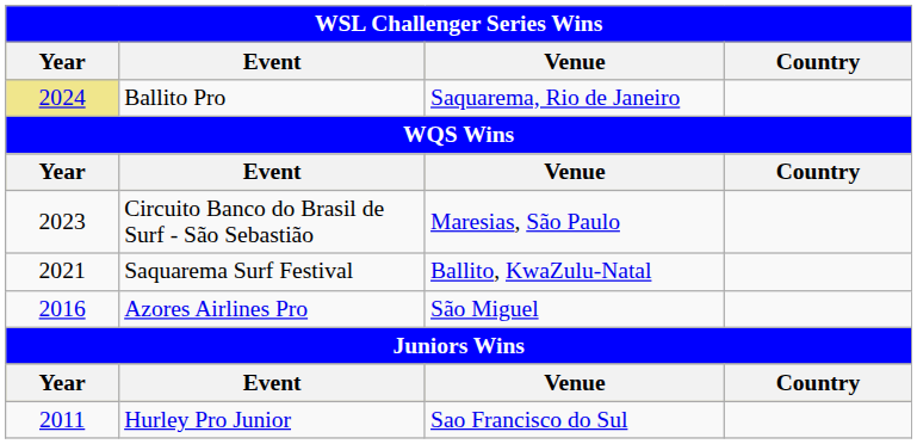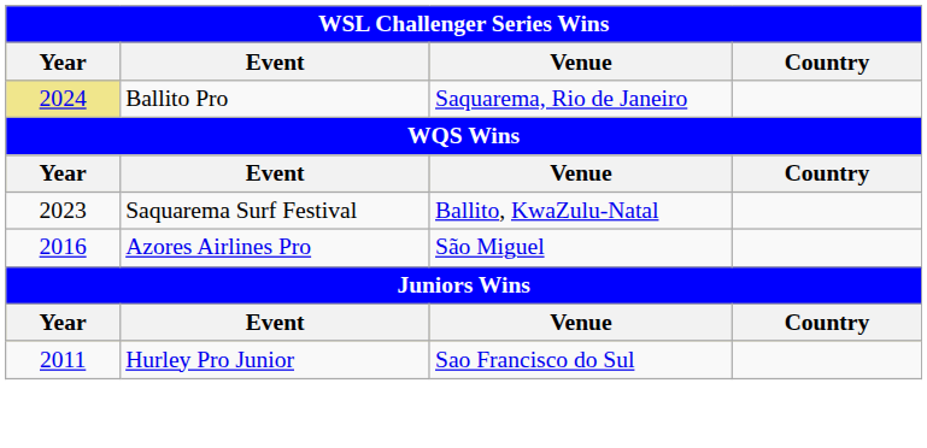- row: 2023 | Circuito Banco do Brasil de Surf - São Sebastião | Maresias, São Paulo
Saquarema Surf Festival | Year: 2021 -> 2023
